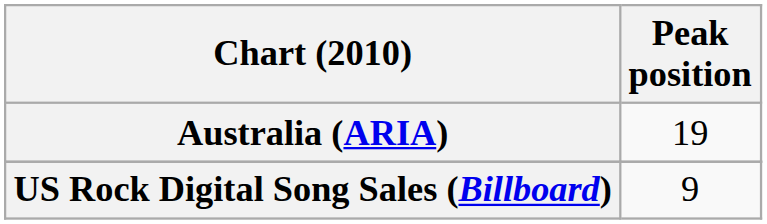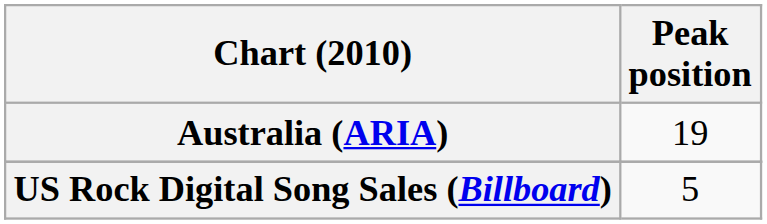US Rock Digital Song Sales (Billboard) | Peak position: 9 -> 5
